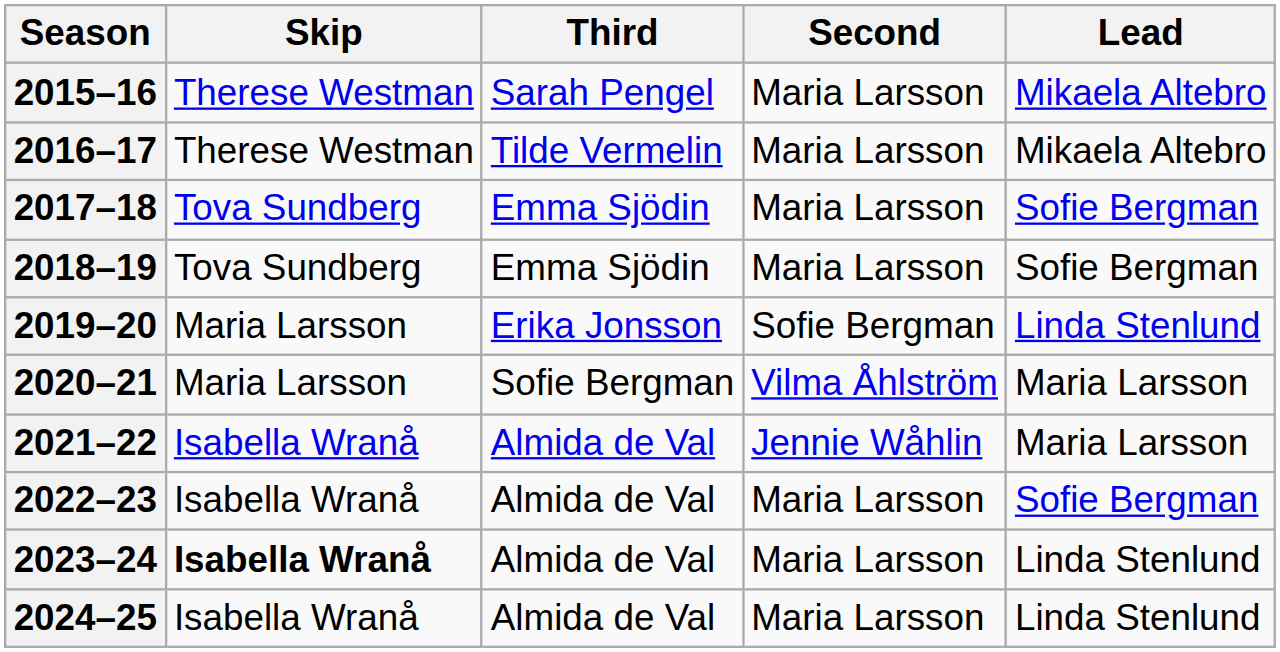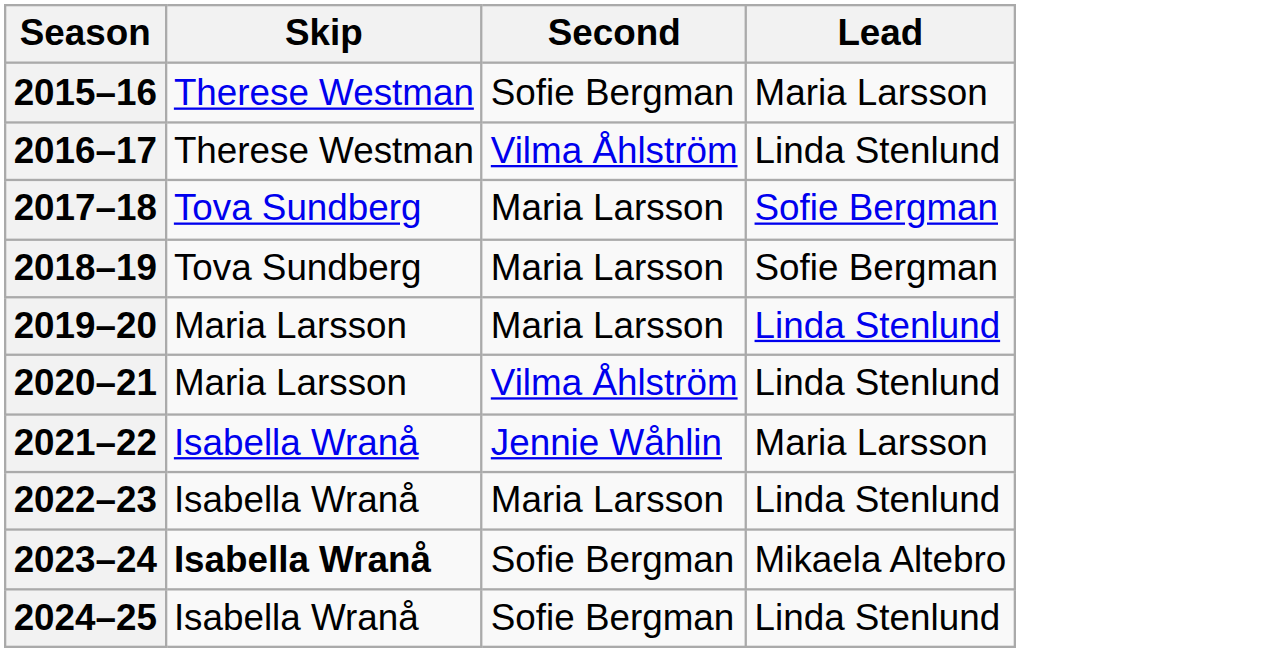- column: Third | Sarah Pengel | Tilde Vermelin | Emma Sjödin | Emma Sjödin | Erika Jonsson | Sofie Bergman | Almida de Val | Almida de Val | Almida de Val | Almida de Val
2015–16 | Second: Maria Larsson -> Sofie Bergman
2015–16 | Lead: Mikaela Altebro -> Maria Larsson
2016–17 | Second: Maria Larsson -> Vilma Åhlström
2016–17 | Lead: Mikaela Altebro -> Linda Stenlund
2019–20 | Second: Sofie Bergman -> Maria Larsson
2020–21 | Lead: Maria Larsson -> Linda Stenlund
2022–23 | Lead: Sofie Bergman -> Linda Stenlund
2023–24 | Second: Maria Larsson -> Sofie Bergman
2023–24 | Lead: Linda Stenlund -> Mikaela Altebro
2024–25 | Second: Maria Larsson -> Sofie Bergman
